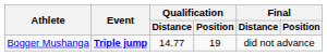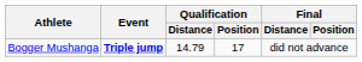Bogger Mushanga | Qualification / Distance: 14.77 -> 14.79
Bogger Mushanga | Qualification / Position: 19 -> 17
